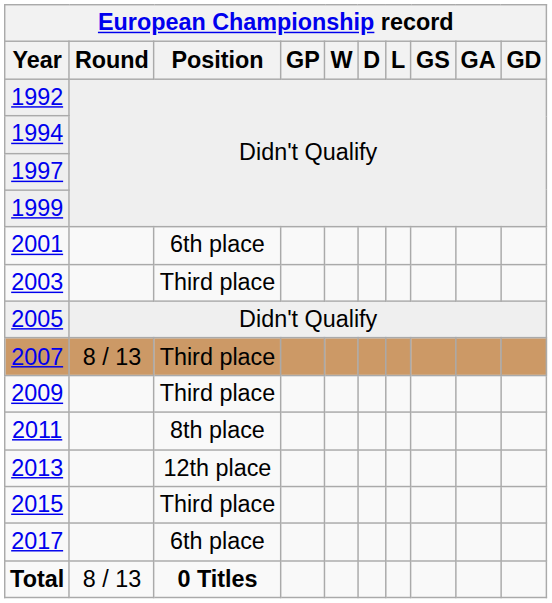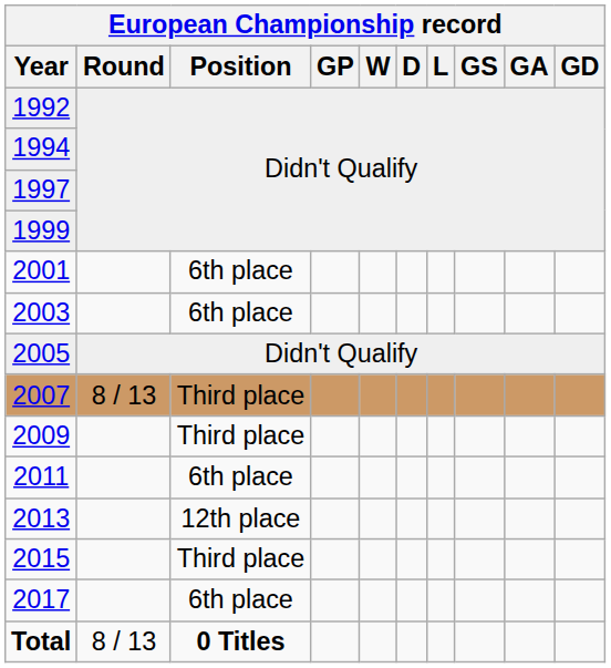2003 | European Championship record / Position: Third place -> 6th place
2011 | European Championship record / Position: 8th place -> 6th place
